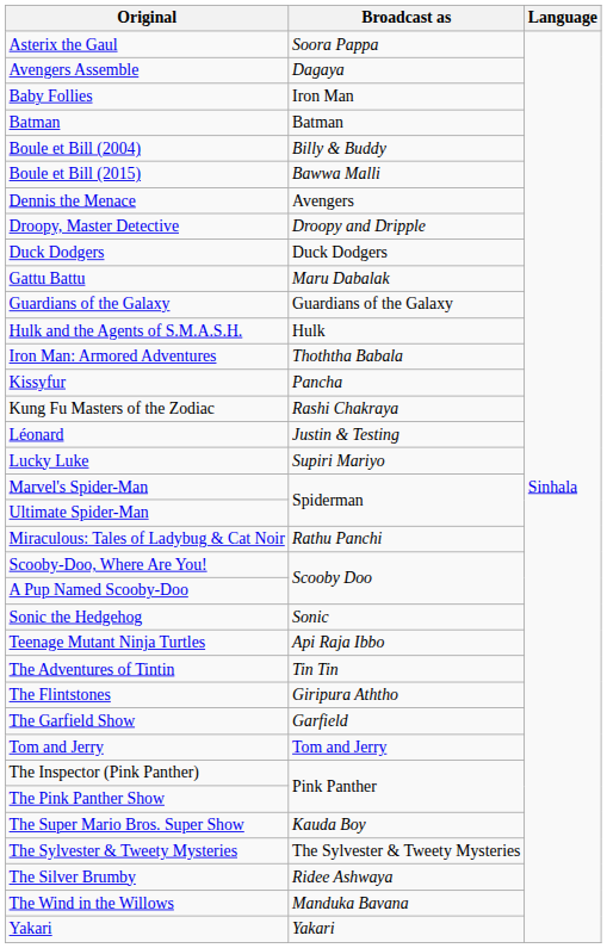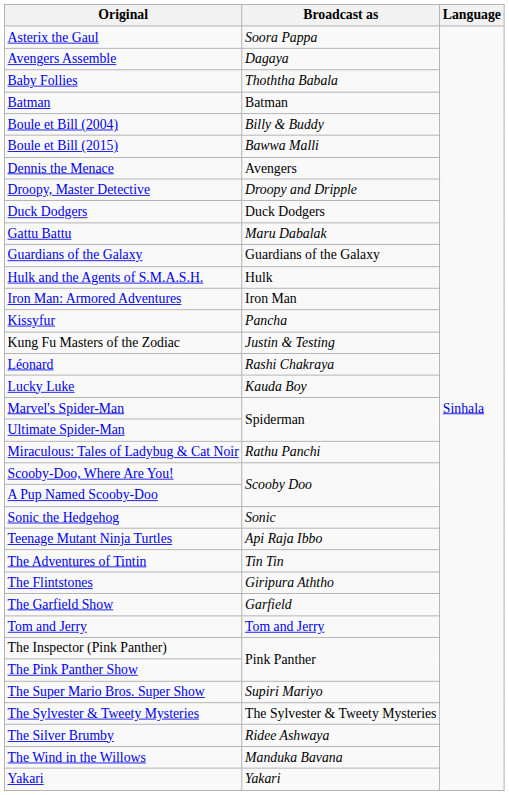Baby Follies | Broadcast as: Iron Man -> Thoththa Babala
Iron Man: Armored Adventures | Broadcast as: Thoththa Babala -> Iron Man
Kung Fu Masters of the Zodiac | Broadcast as: Rashi Chakraya -> Justin & Testing
Léonard | Broadcast as: Justin & Testing -> Rashi Chakraya
Lucky Luke | Broadcast as: Supiri Mariyo -> Kauda Boy
The Super Mario Bros. Super Show | Broadcast as: Kauda Boy -> Supiri Mariyo
